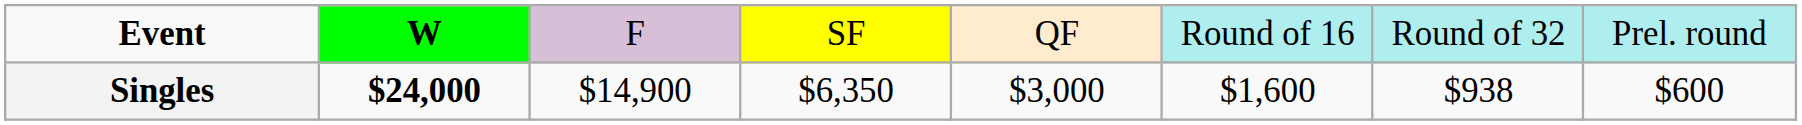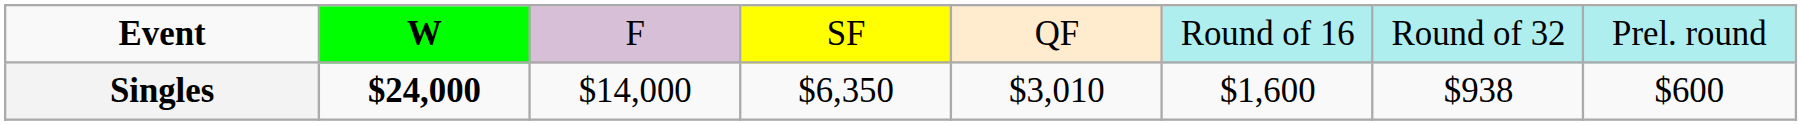Singles | column 3: $14,900 -> $14,000
Singles | column 5: $3,000 -> $3,010
